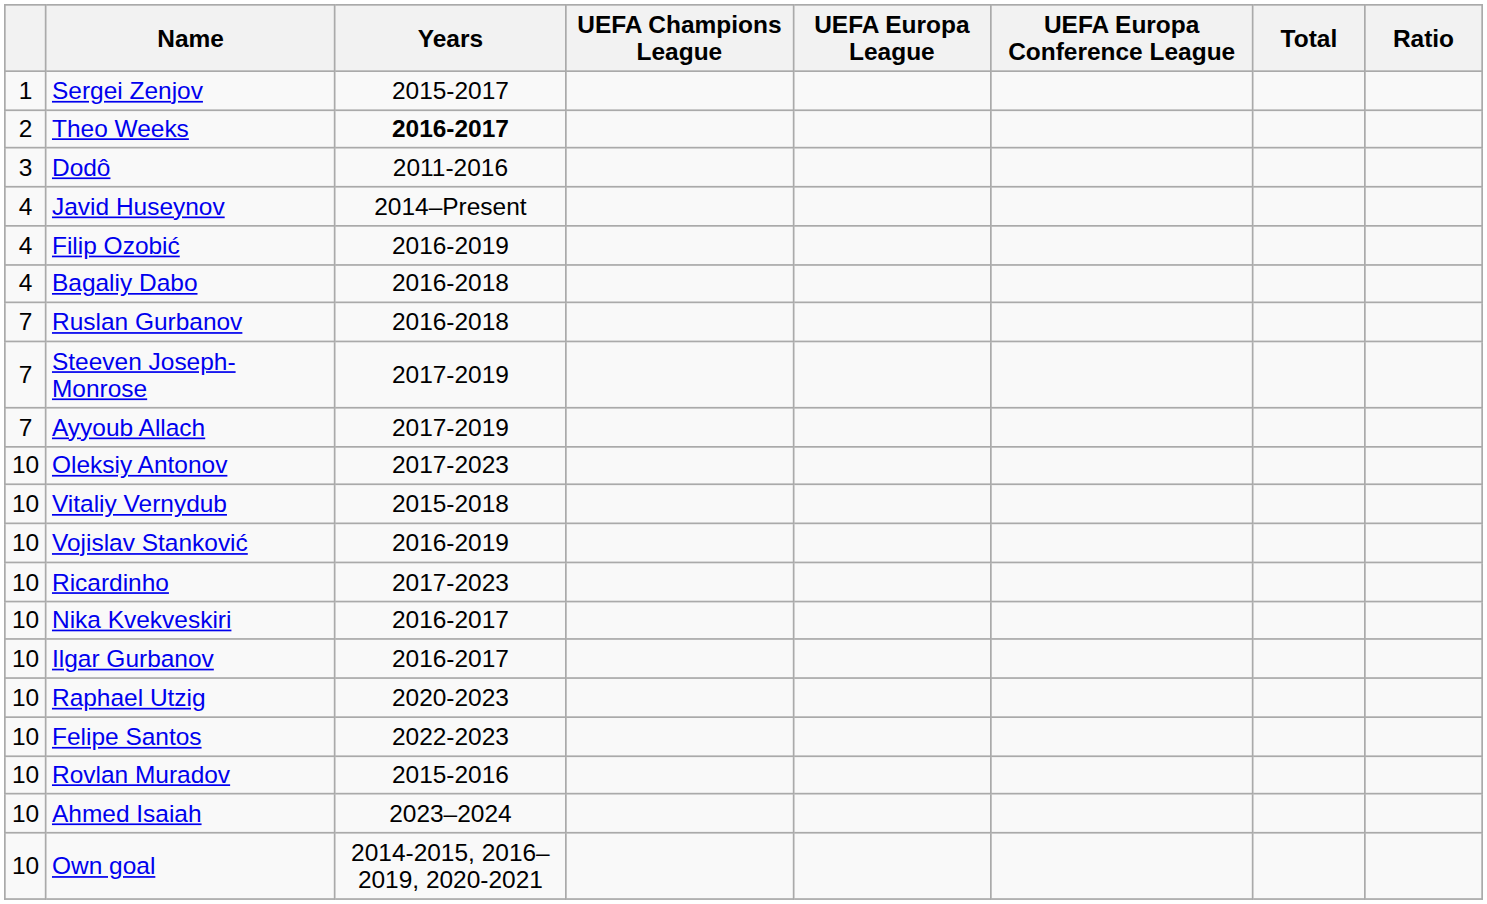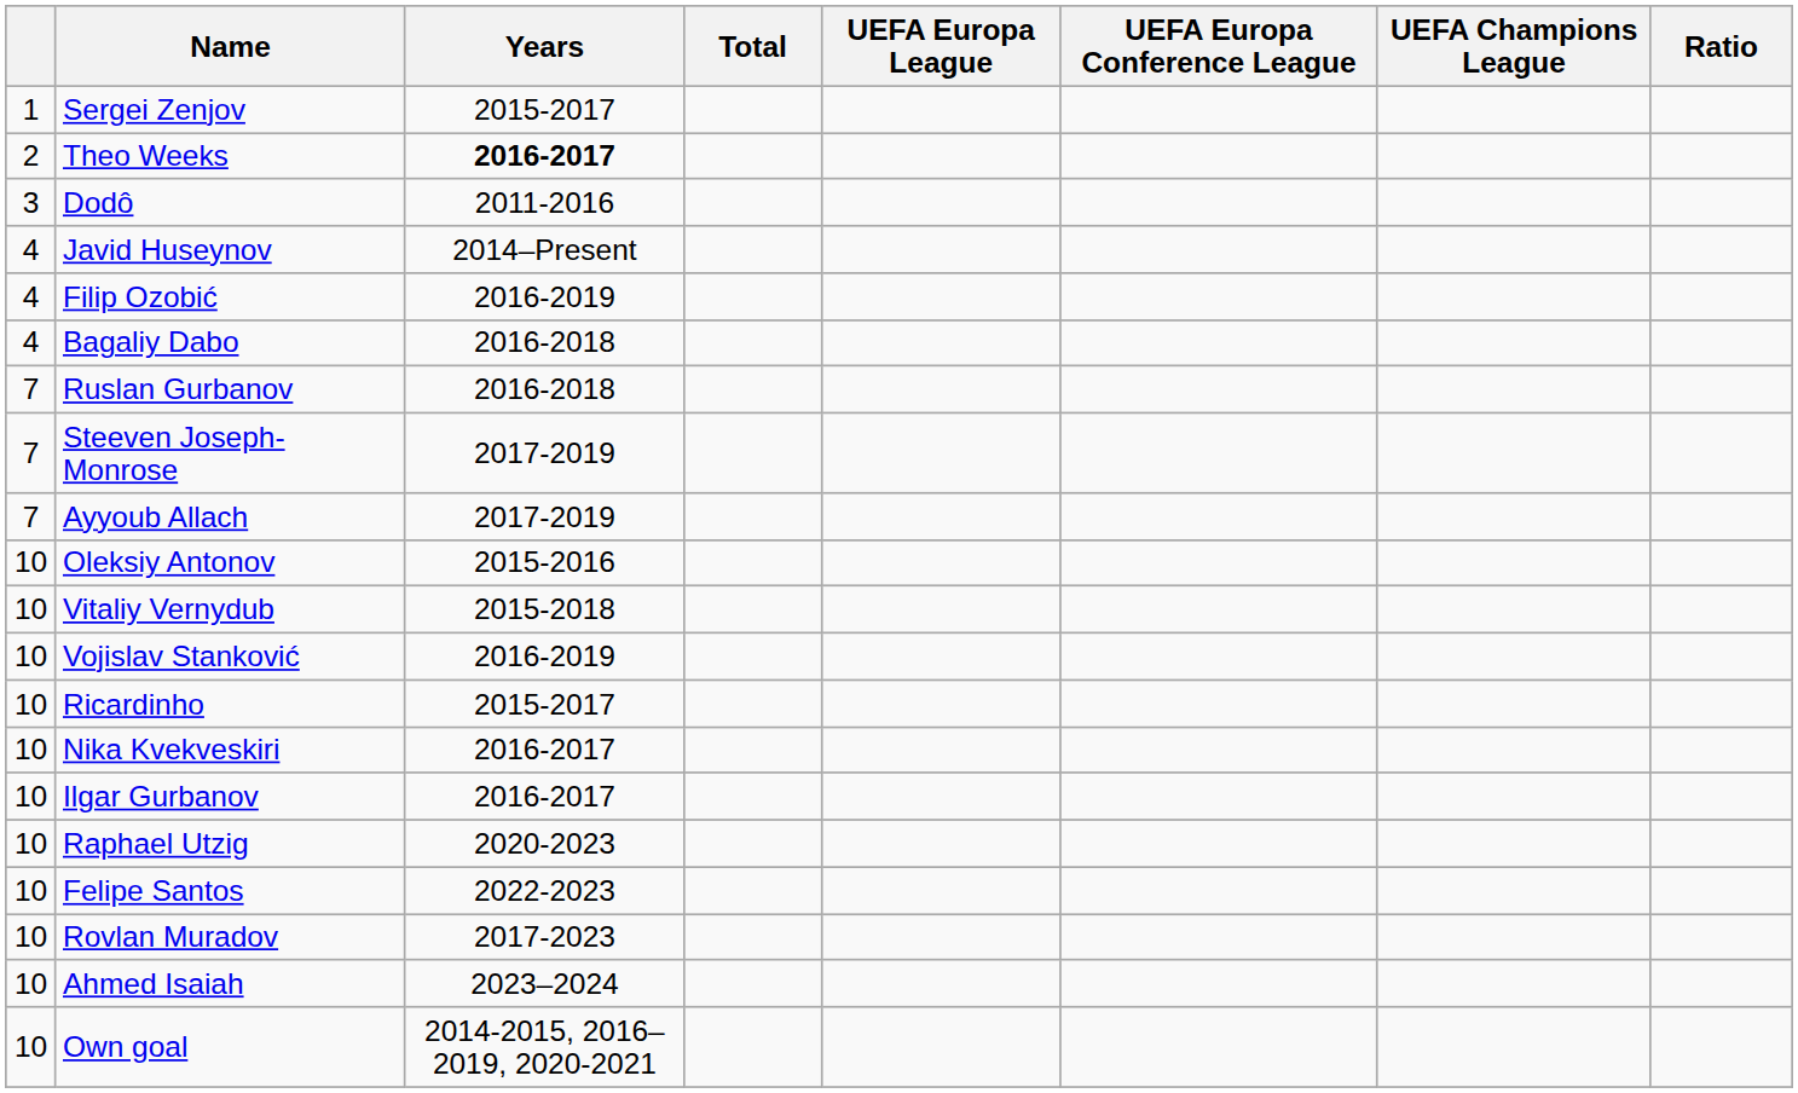columns swapped: UEFA Champions League <-> Total
Oleksiy Antonov | Years: 2017-2023 -> 2015-2016
Ricardinho | Years: 2017-2023 -> 2015-2017
Rovlan Muradov | Years: 2015-2016 -> 2017-2023
